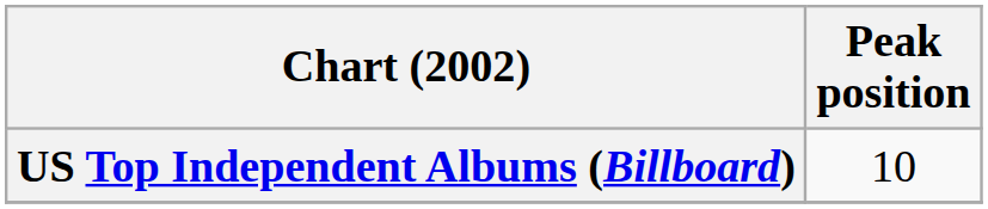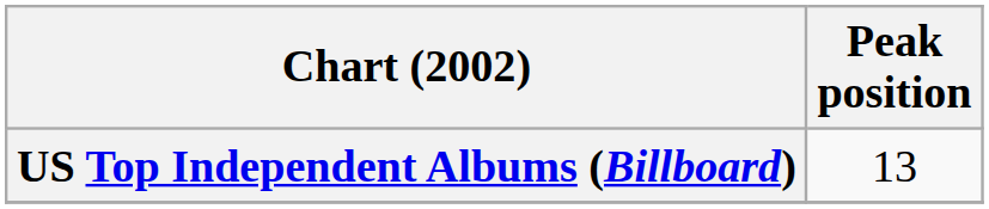US Top Independent Albums (Billboard) | Peak position: 10 -> 13
